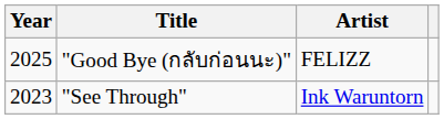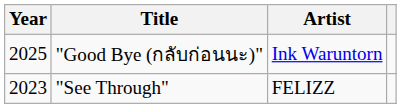"Good Bye (กลับก่อนนะ)" | Artist: FELIZZ -> Ink Waruntorn
"See Through" | Artist: Ink Waruntorn -> FELIZZ
